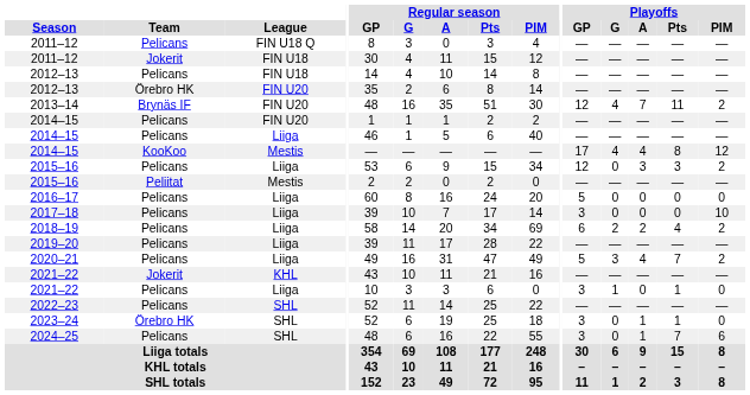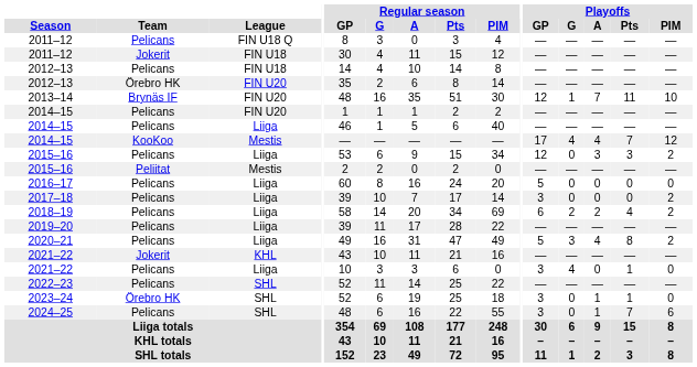2013–14 | Playoffs / G: 4 -> 1
2013–14 | Playoffs / PIM: 2 -> 10
2014–15 / Mestis | Playoffs / Pts: 8 -> 7
2017–18 | Playoffs / PIM: 10 -> 2
2020–21 | Playoffs / Pts: 7 -> 8
2021–22 / Liiga | Playoffs / G: 1 -> 4
